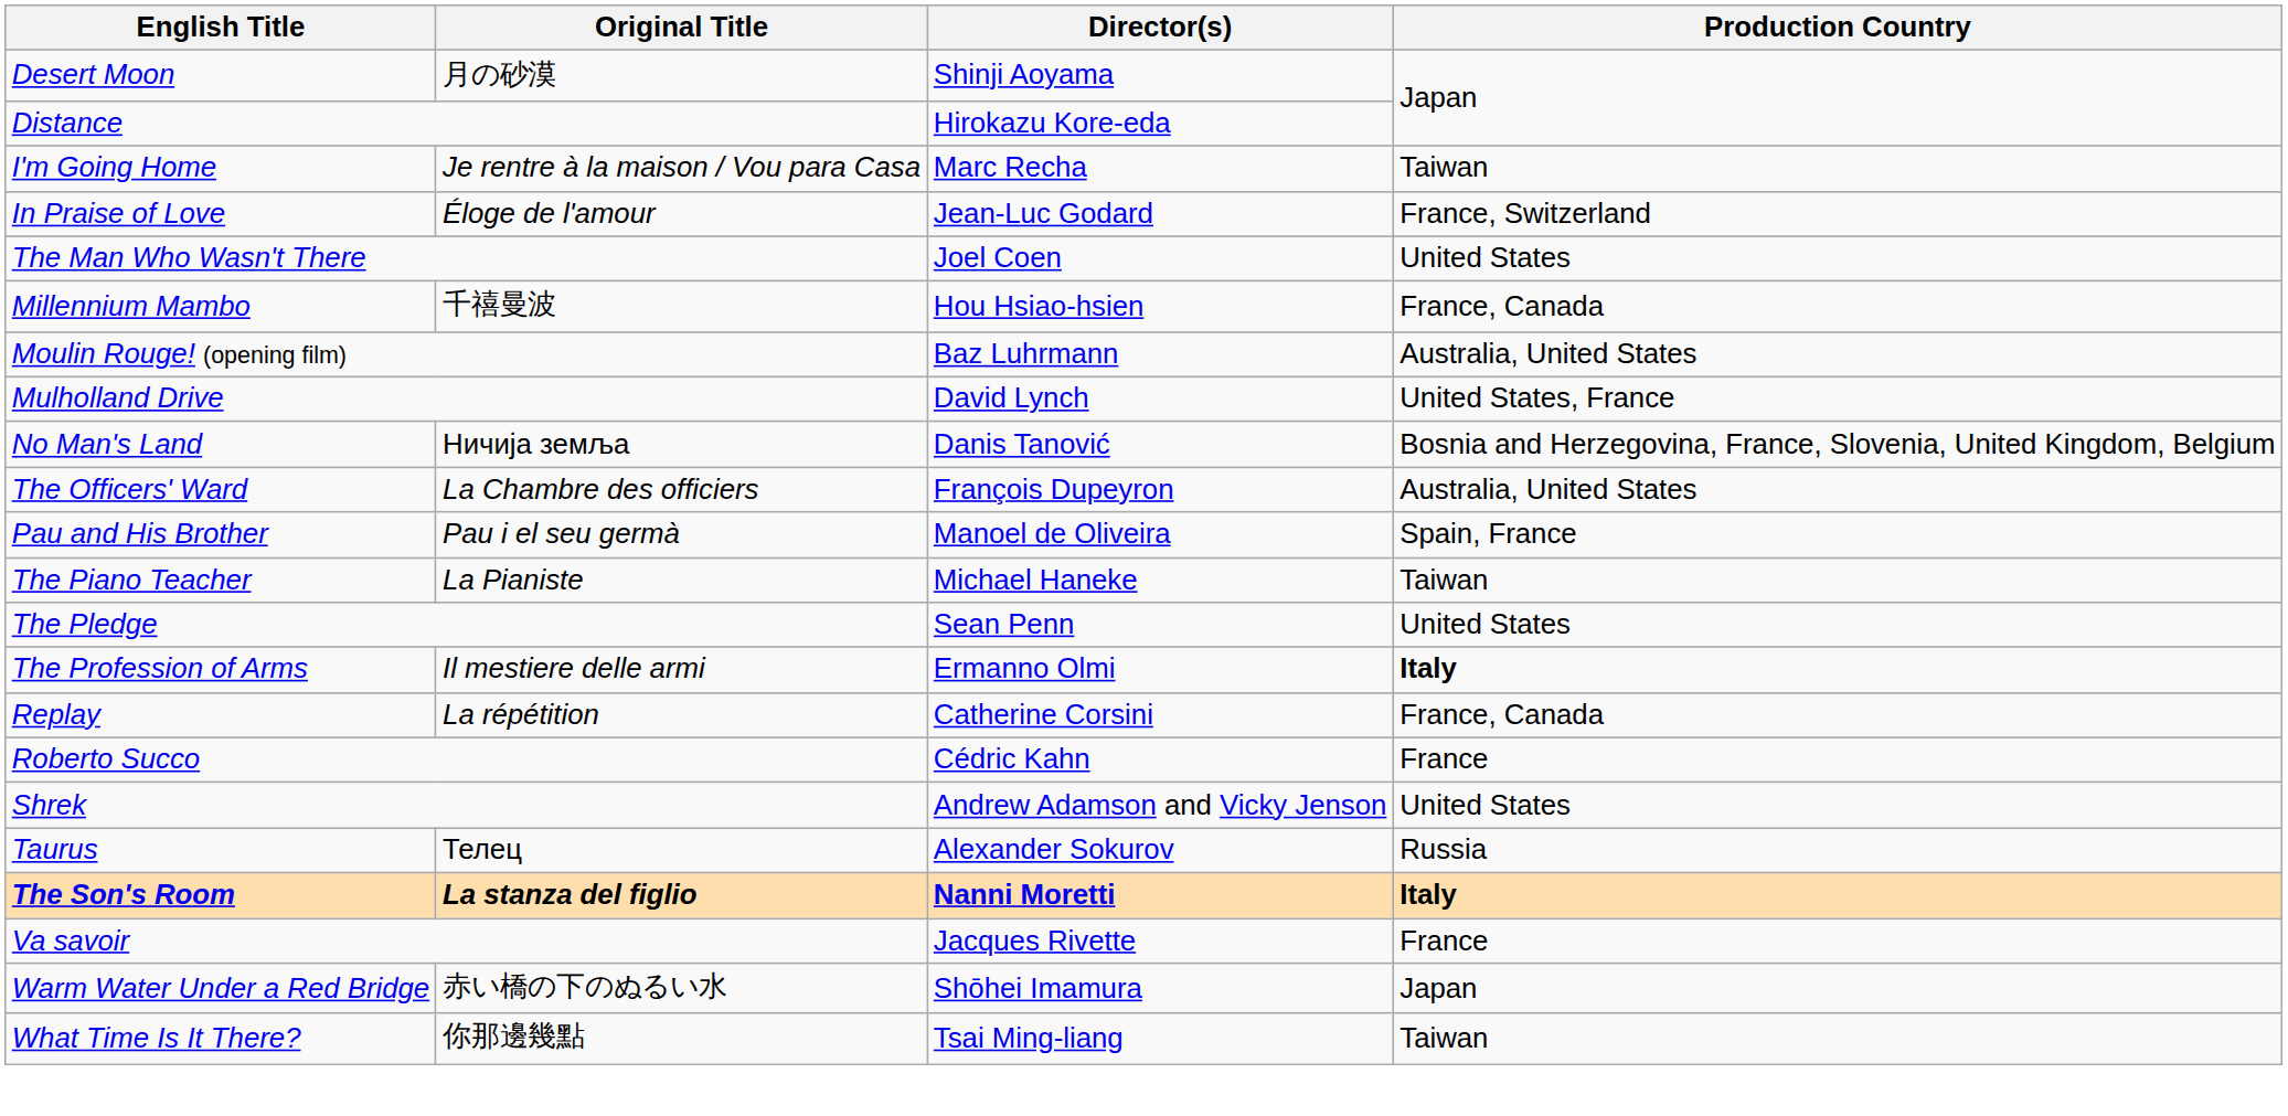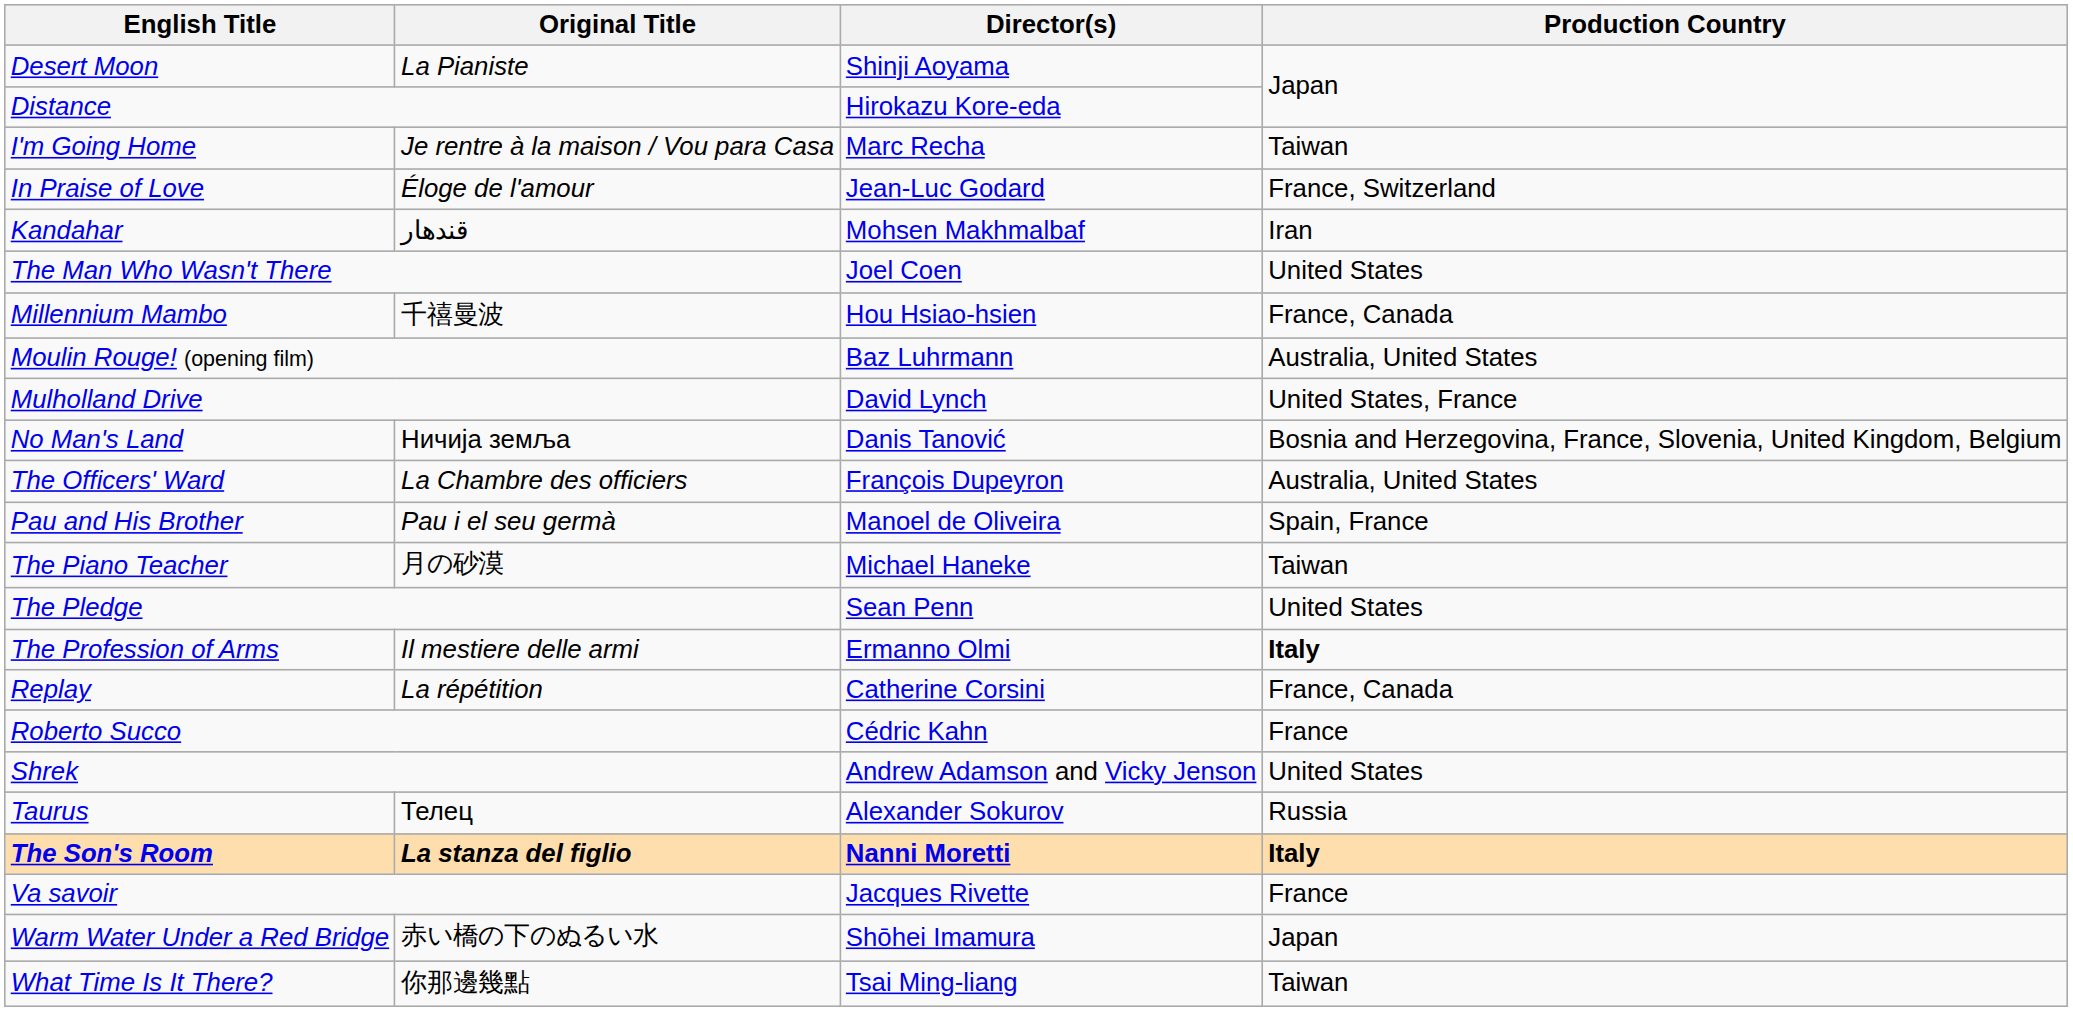Desert Moon | Original Title: 月の砂漠 -> La Pianiste
+ row: Kandahar | قندهار | Mohsen Makhmalbaf | Iran
The Piano Teacher | Original Title: La Pianiste -> 月の砂漠
